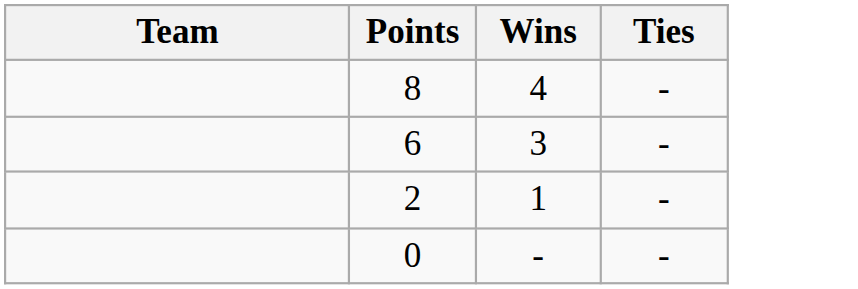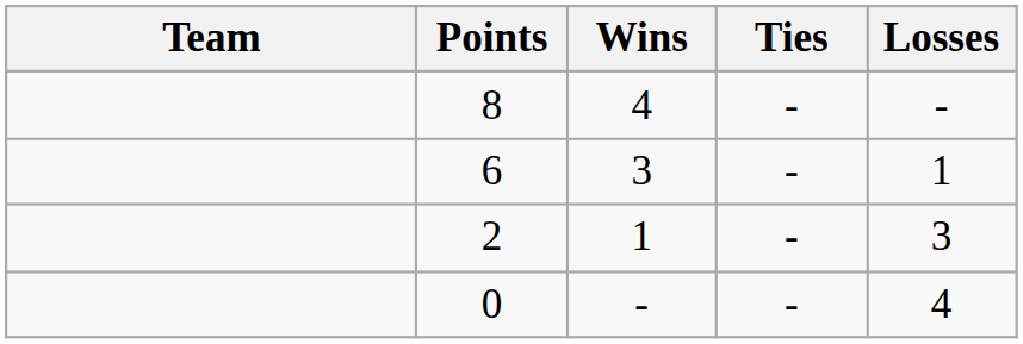+ column: Losses | - | 1 | 3 | 4
